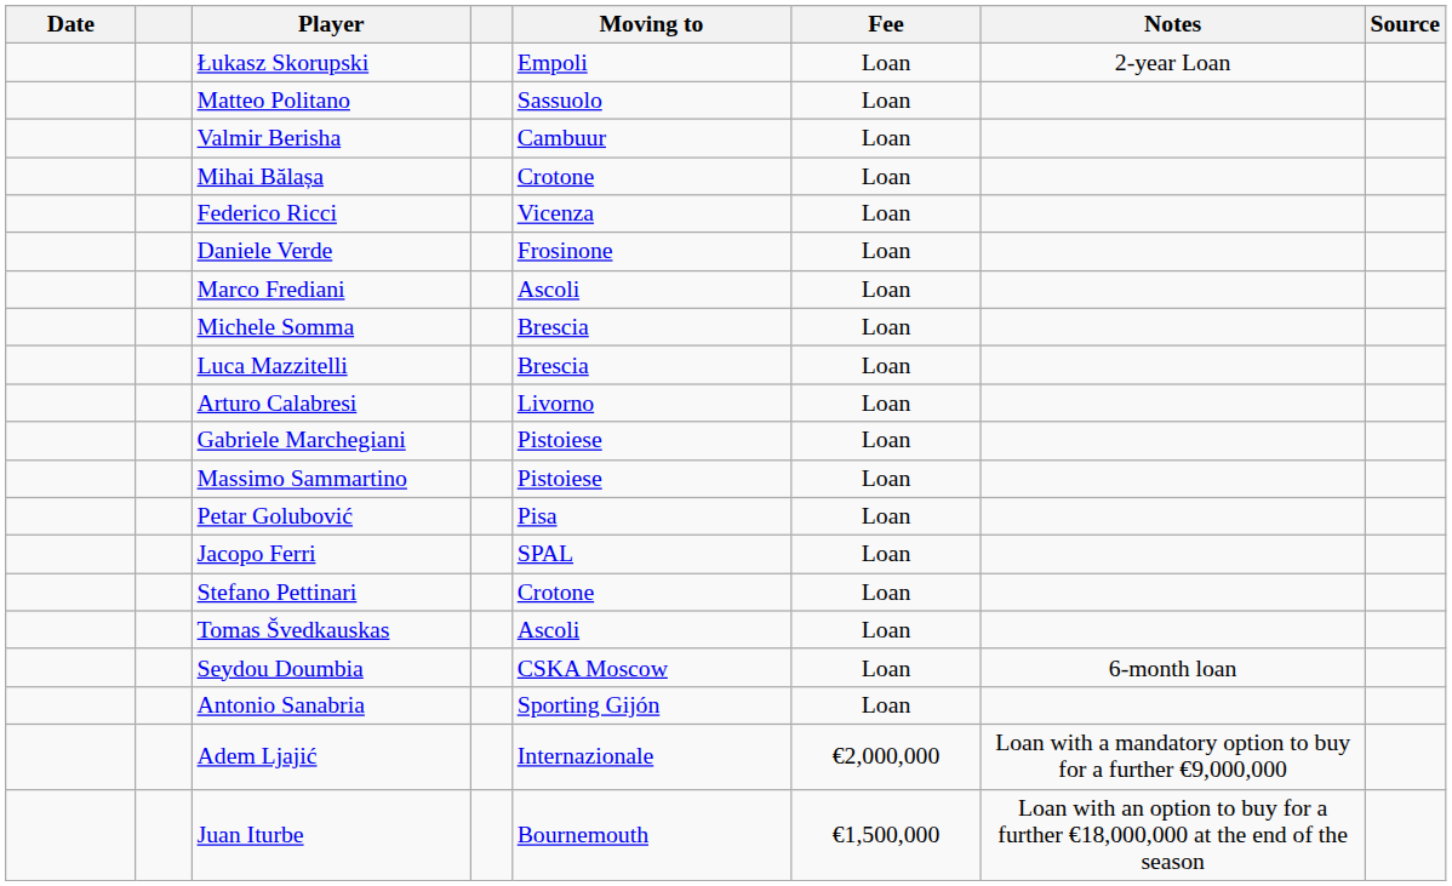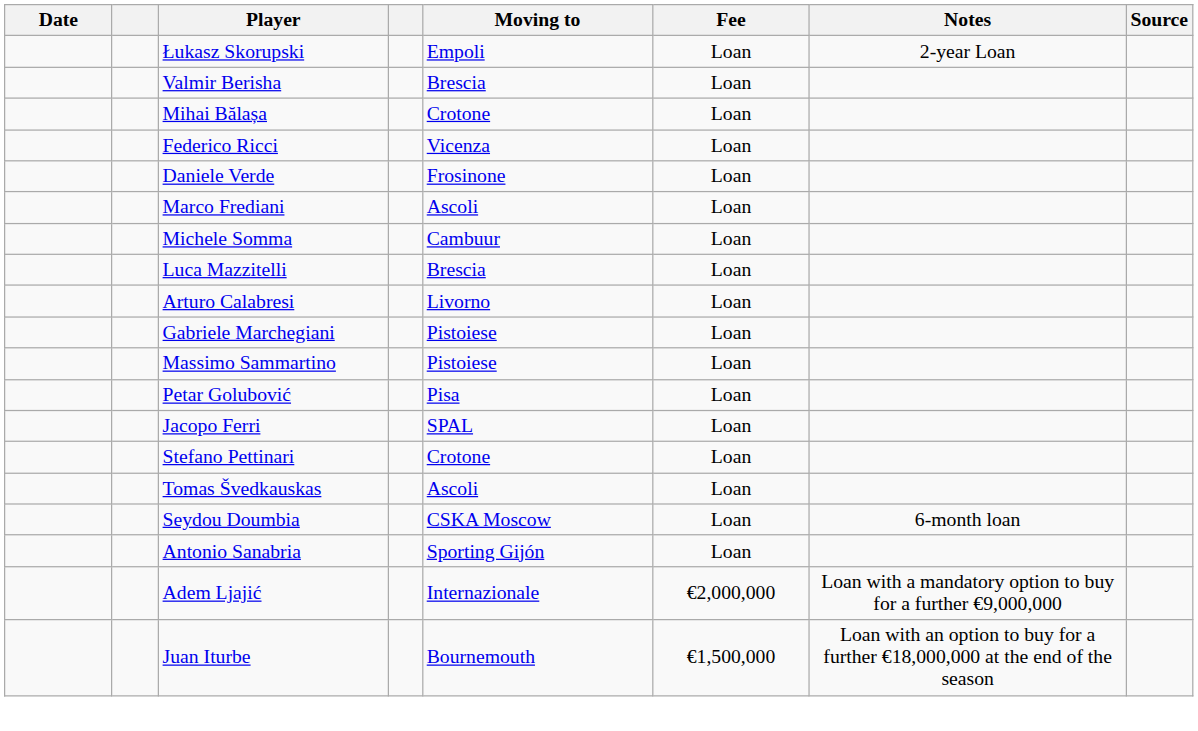- row: Matteo Politano | Sassuolo | Loan
Valmir Berisha | Moving to: Cambuur -> Brescia
Michele Somma | Moving to: Brescia -> Cambuur
